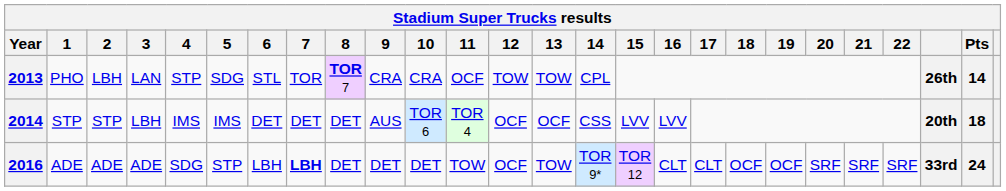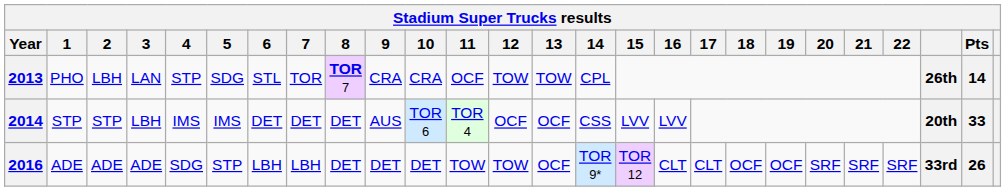2014 | Pts: 18 -> 33
2016 | 7: bold -> normal
2016 | 12: OCF -> TOW
2016 | 13: TOW -> OCF
2016 | Pts: 24 -> 26
